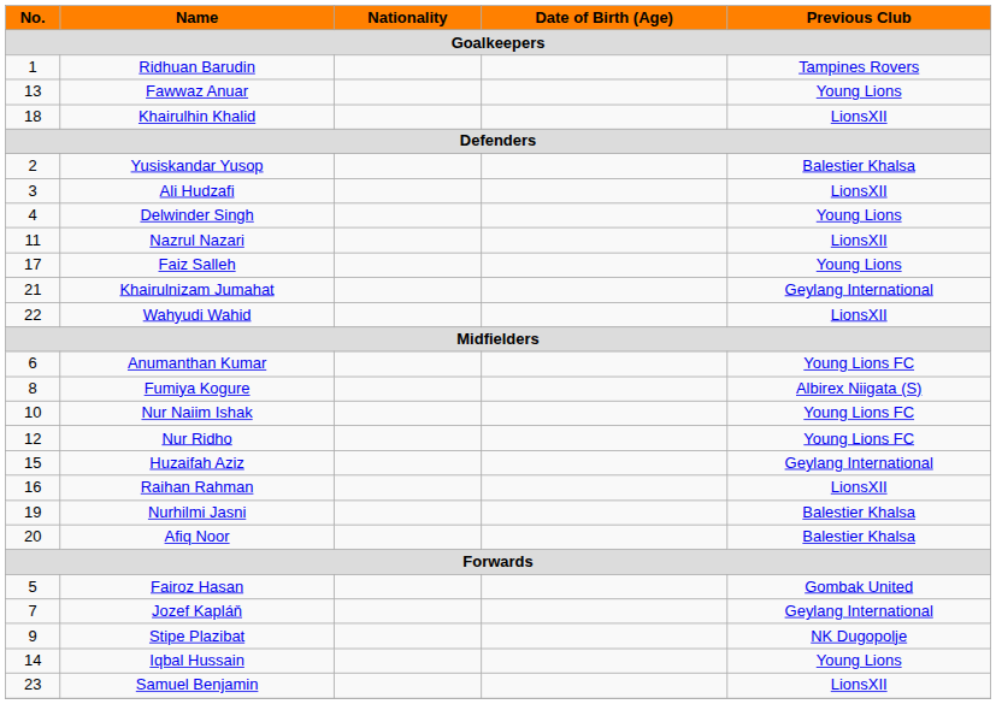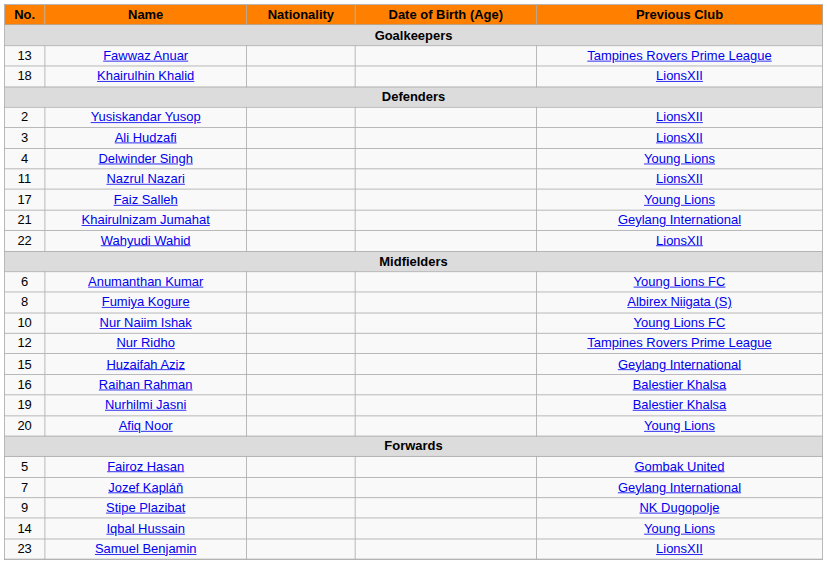- row: 1 | Ridhuan Barudin | Tampines Rovers
Fawwaz Anuar | Previous Club: Young Lions -> Tampines Rovers Prime League
Yusiskandar Yusop | Previous Club: Balestier Khalsa -> LionsXII
Nur Ridho | Previous Club: Young Lions FC -> Tampines Rovers Prime League
Raihan Rahman | Previous Club: LionsXII -> Balestier Khalsa
Afiq Noor | Previous Club: Balestier Khalsa -> Young Lions
